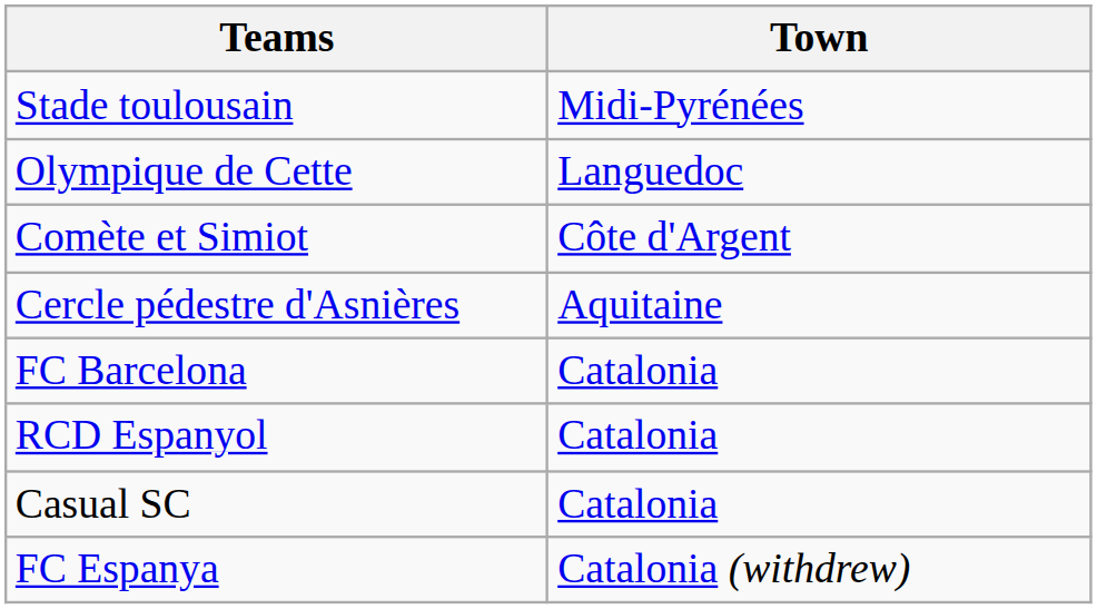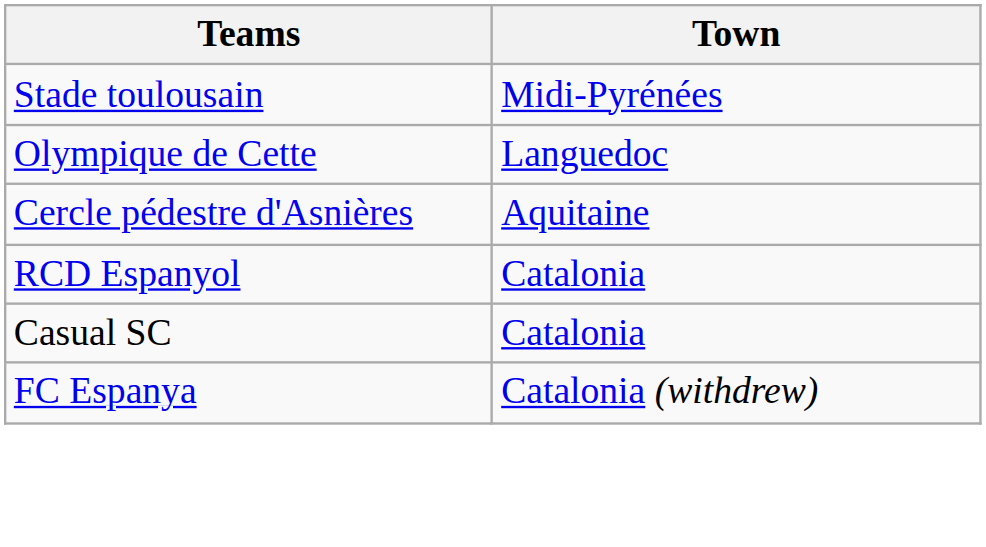- row: Comète et Simiot | Côte d'Argent
- row: FC Barcelona | Catalonia
